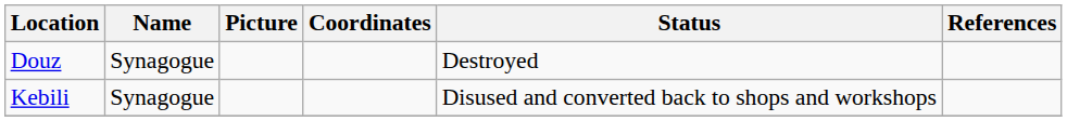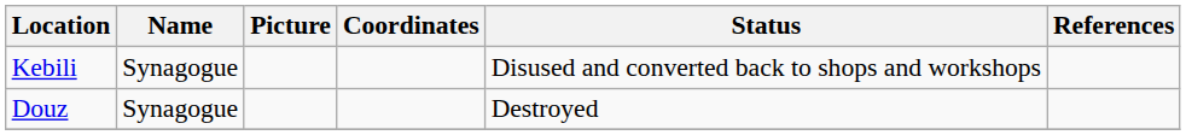rows swapped: Kebili <-> Douz
